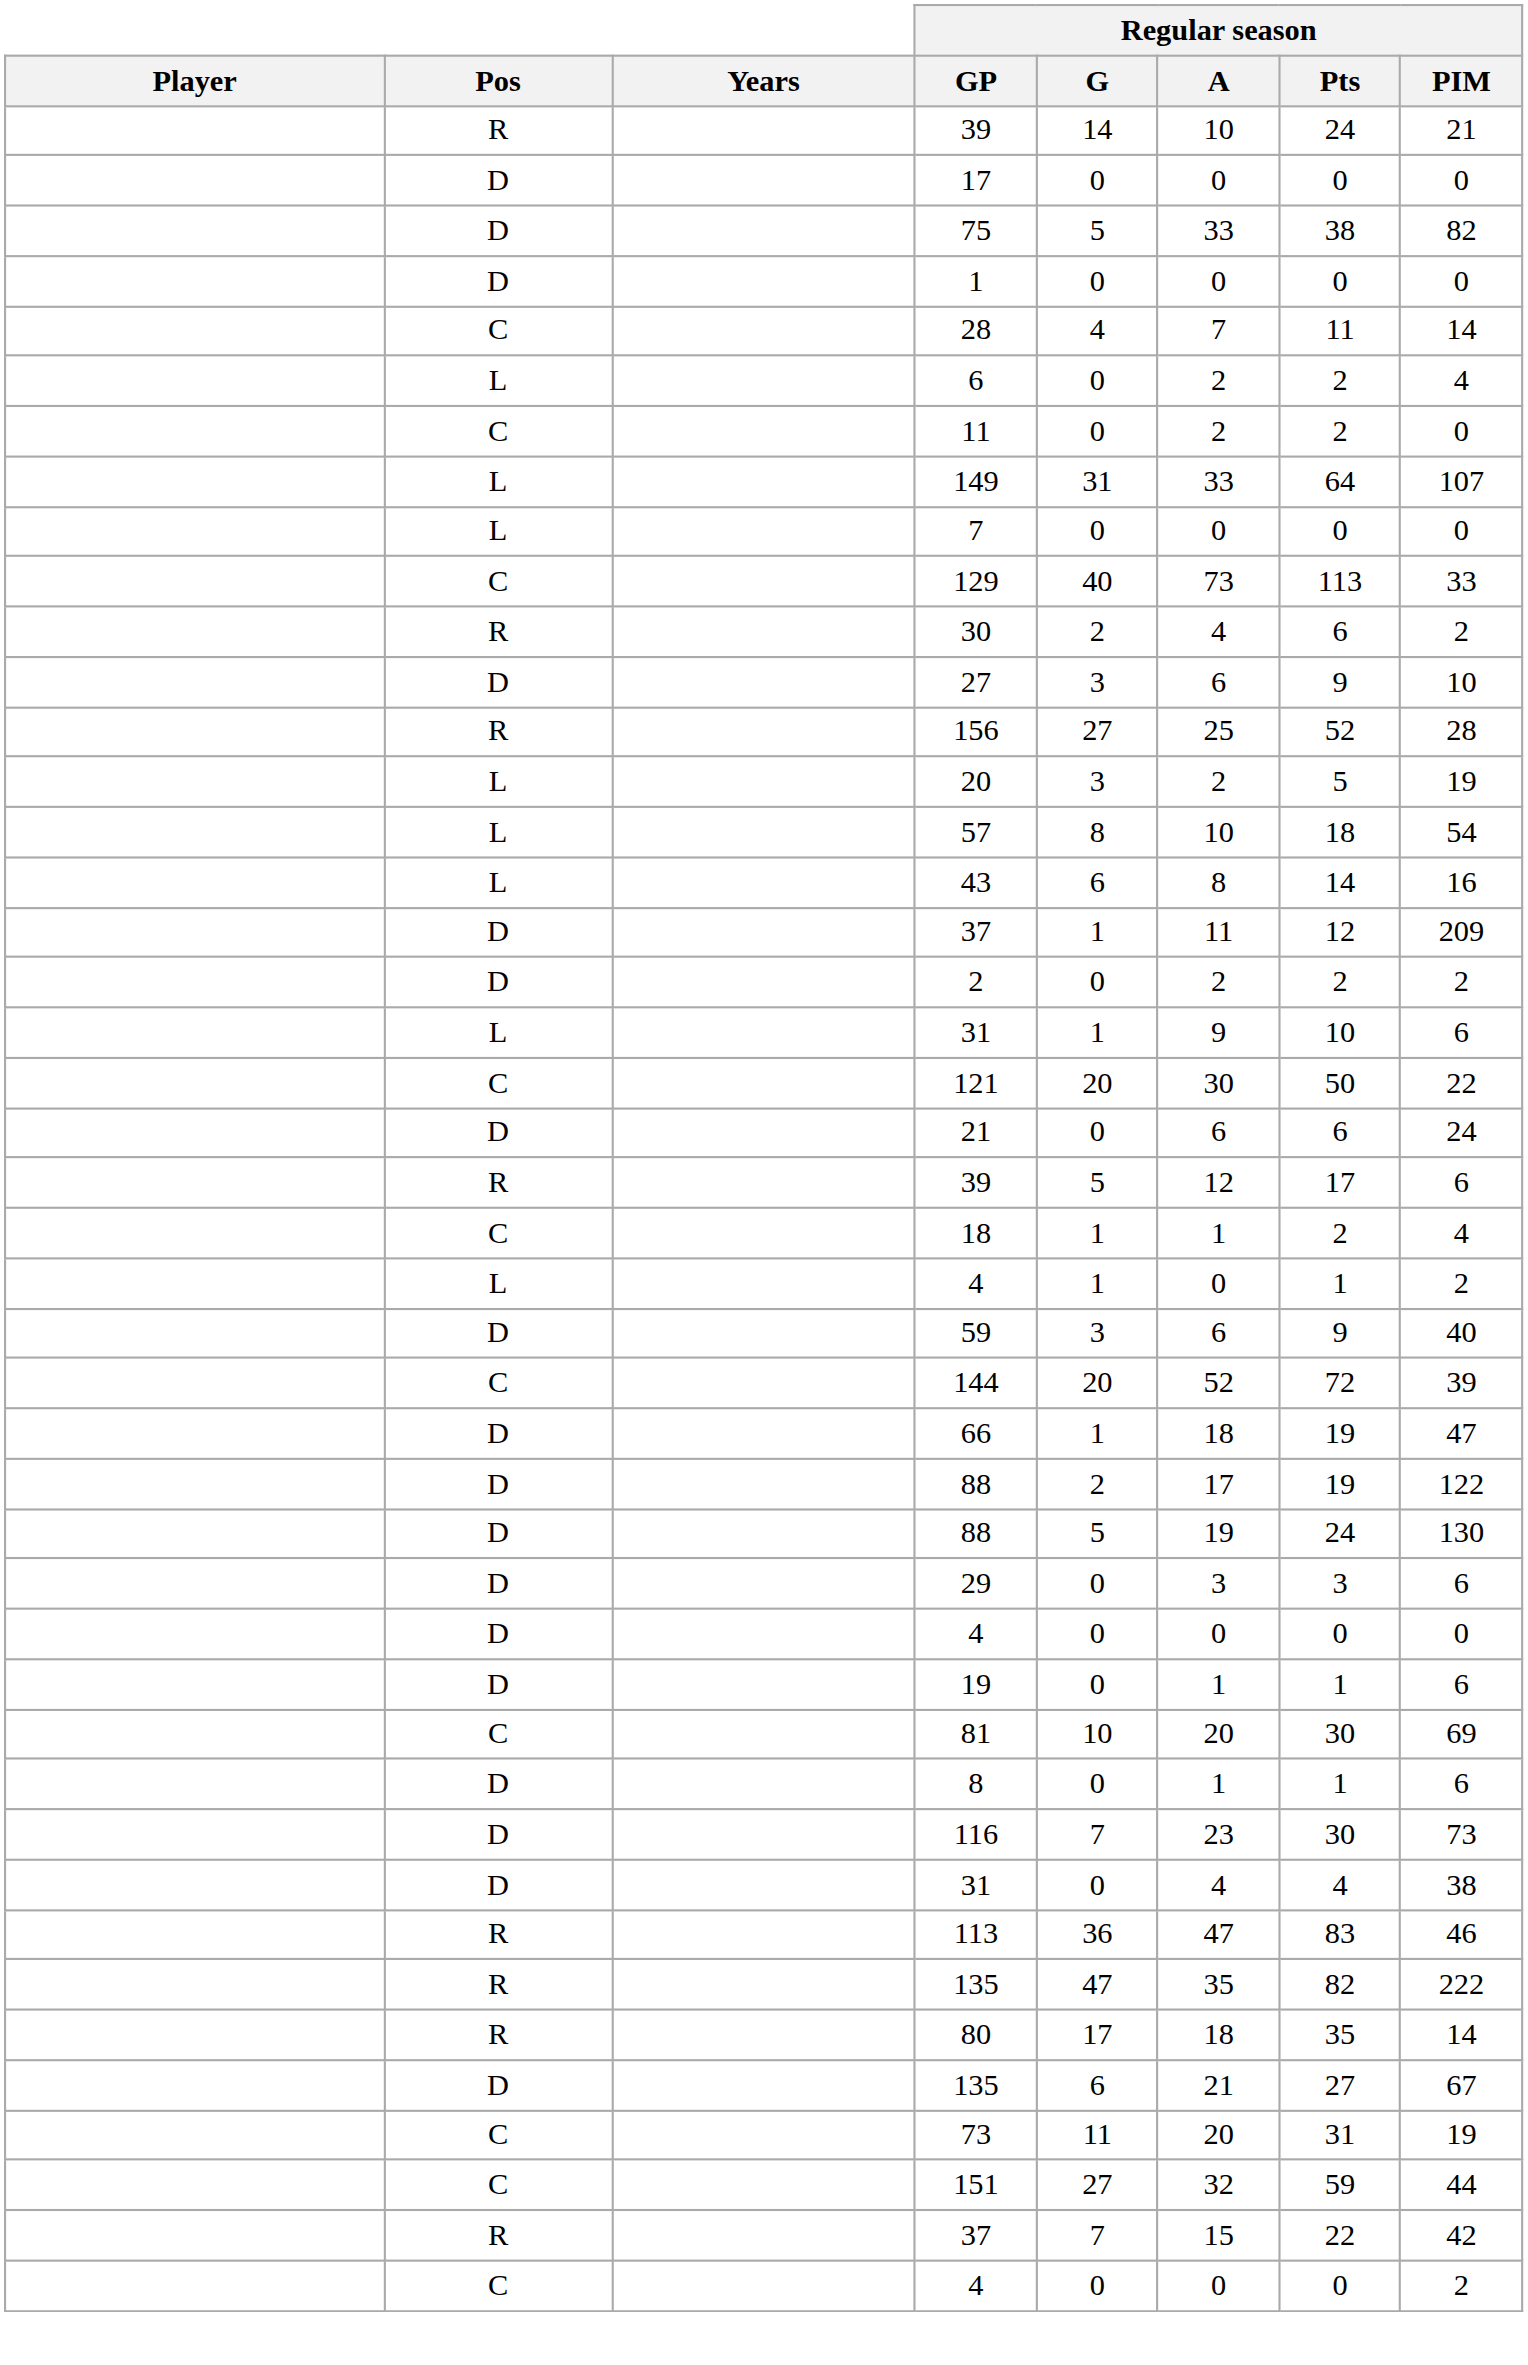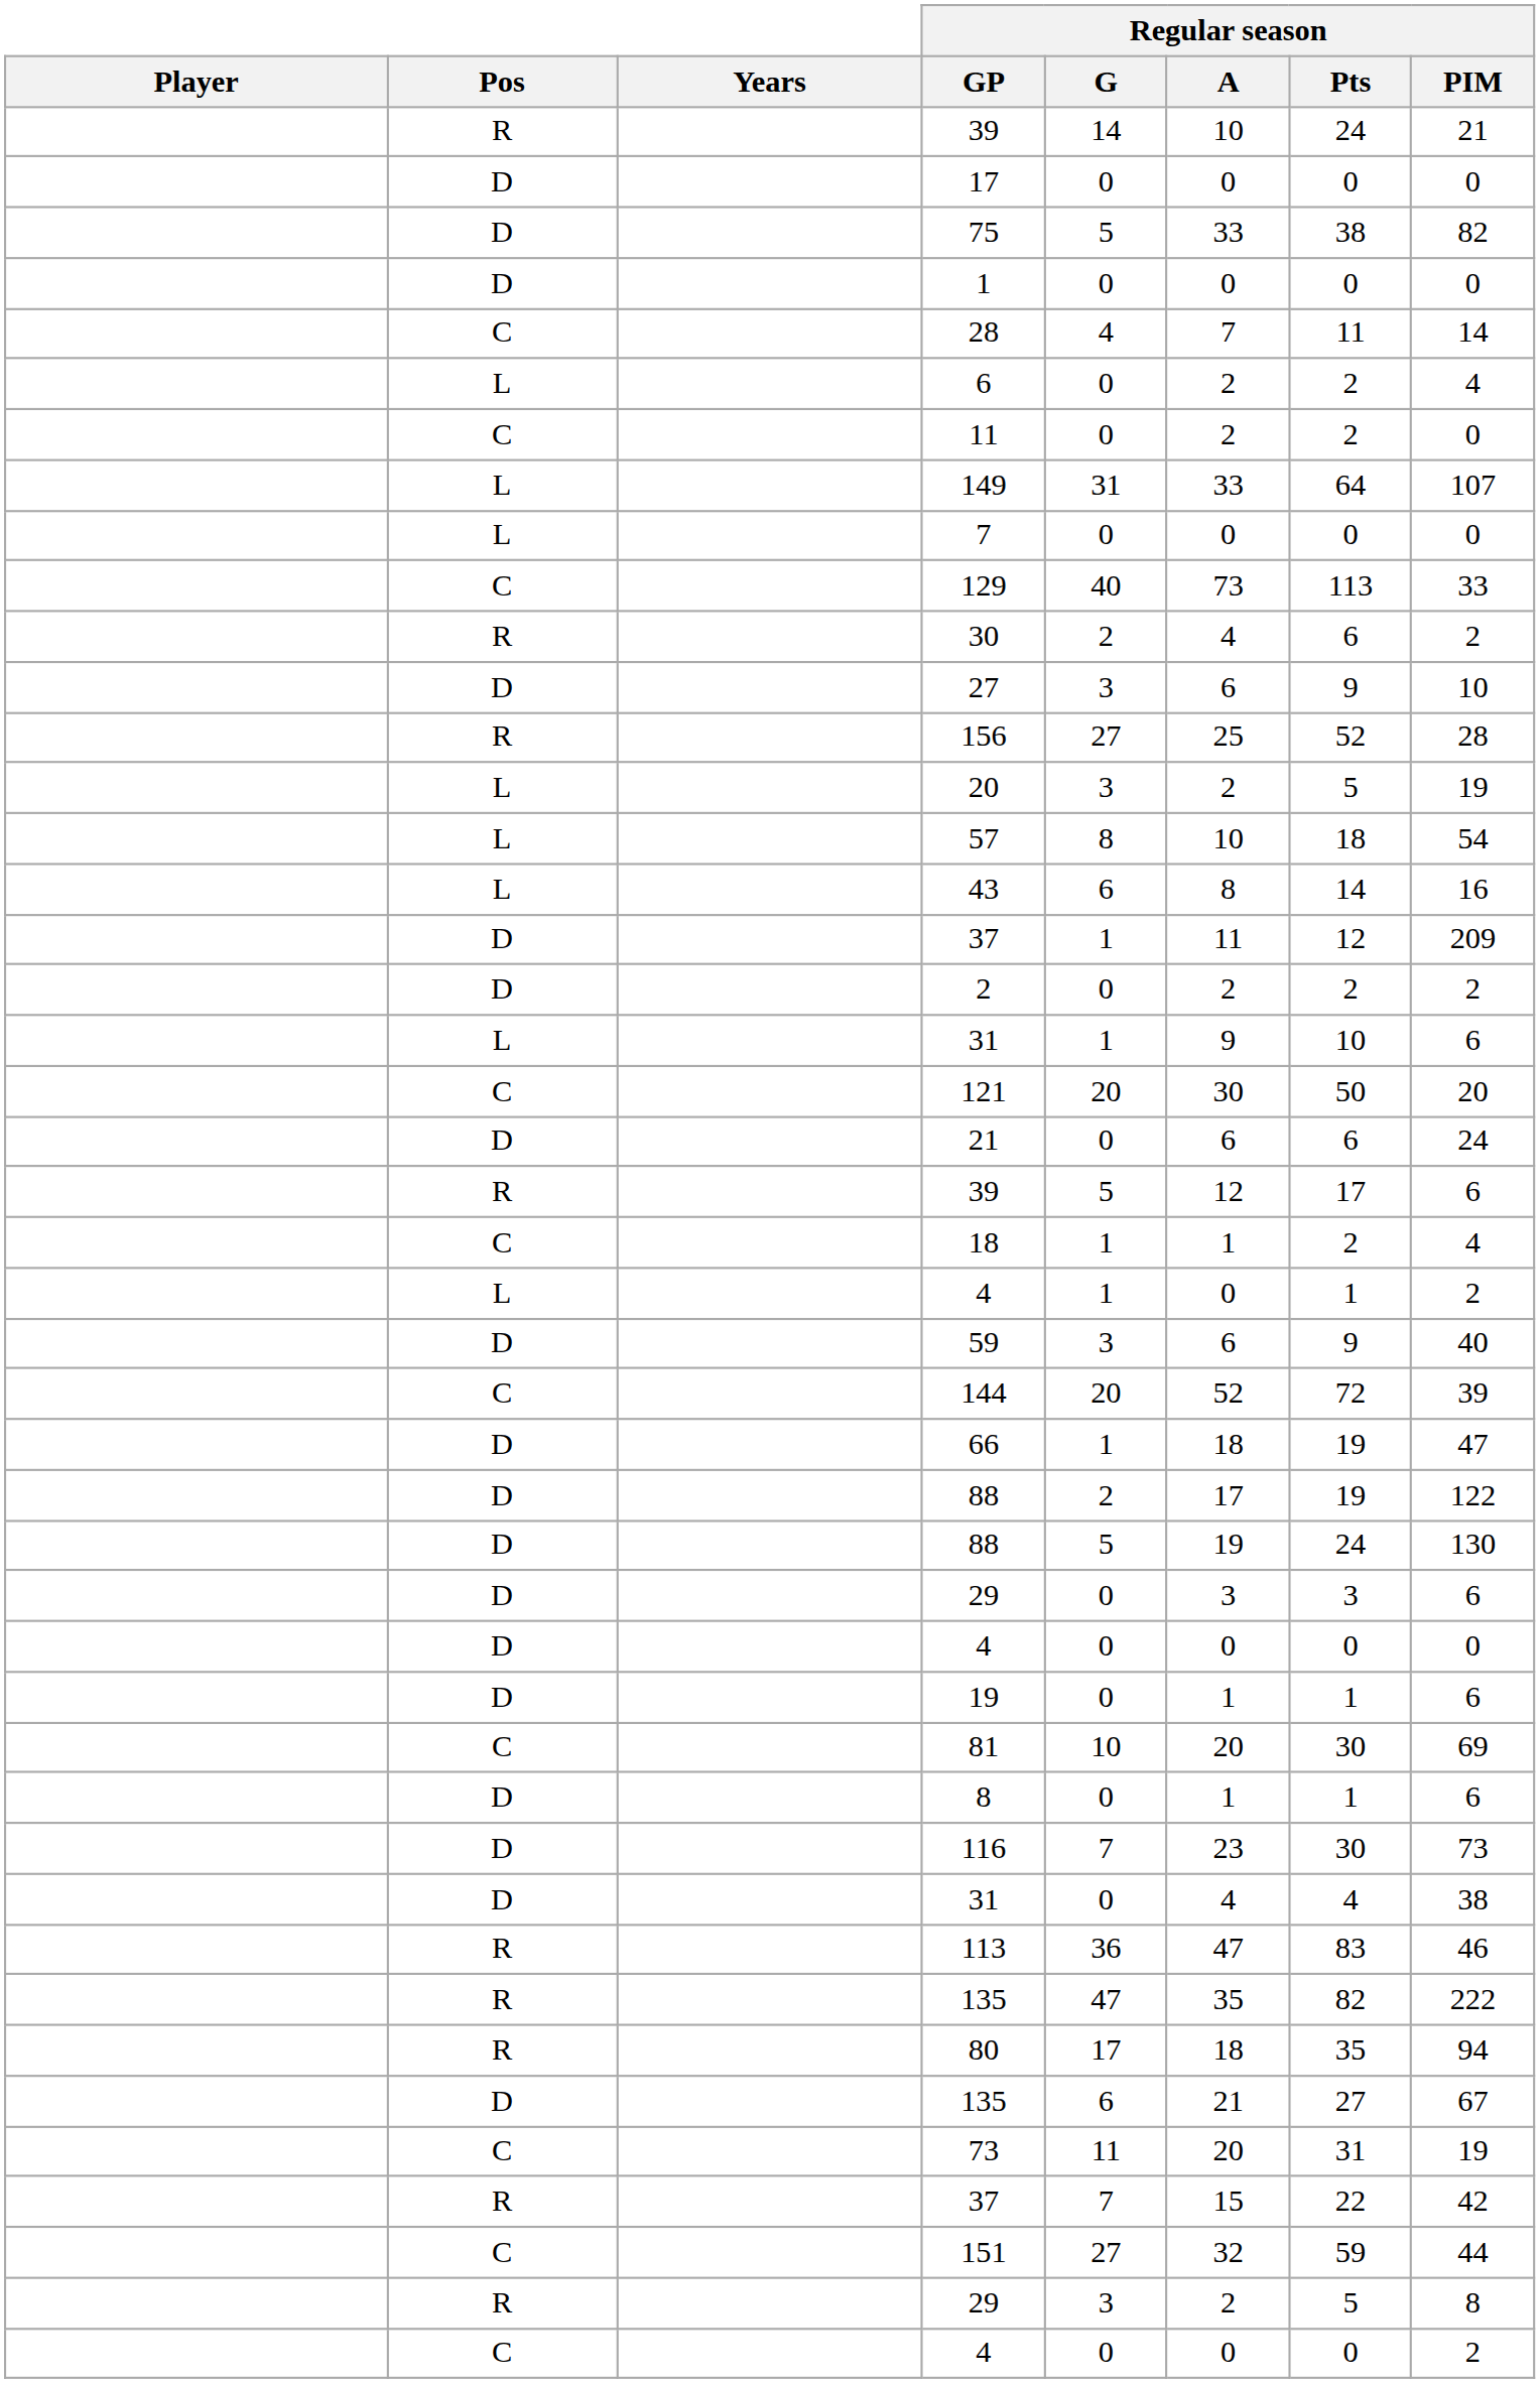121 | Regular season / PIM: 22 -> 20
80 | Regular season / PIM: 14 -> 94
rows swapped: R / 37 <-> 151
+ row: R | 29 | 3 | 2 | 5 | 8
